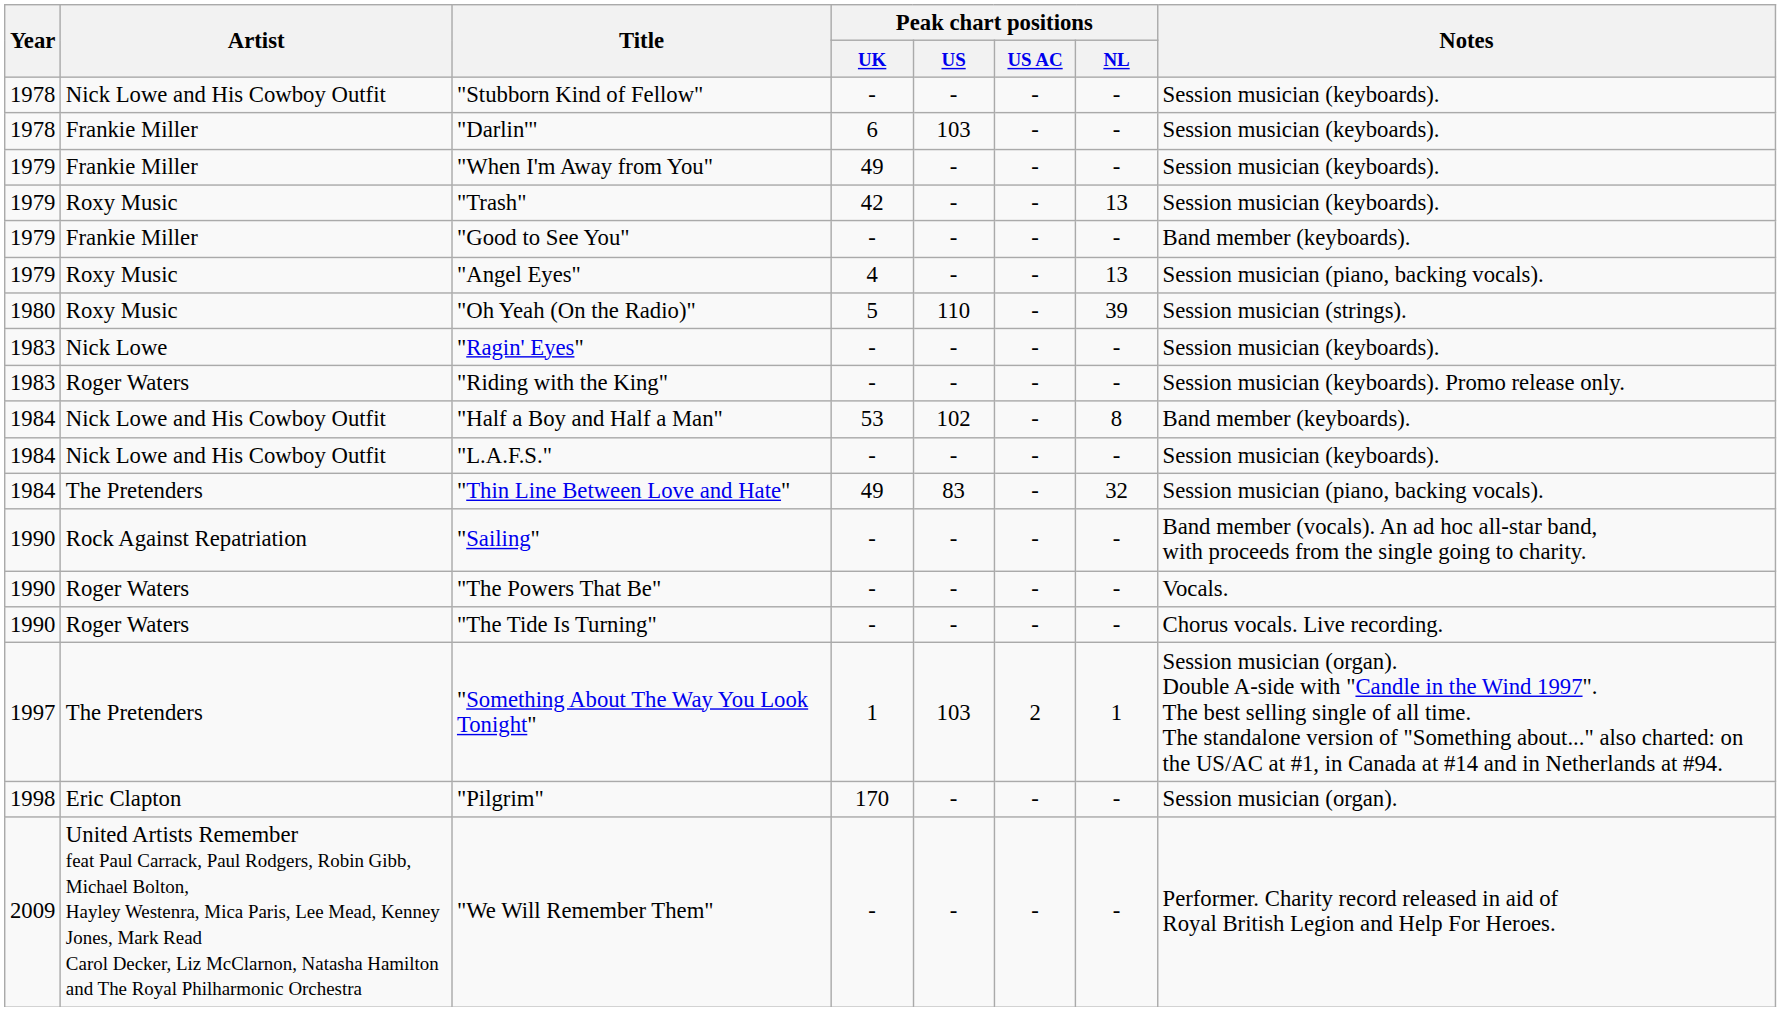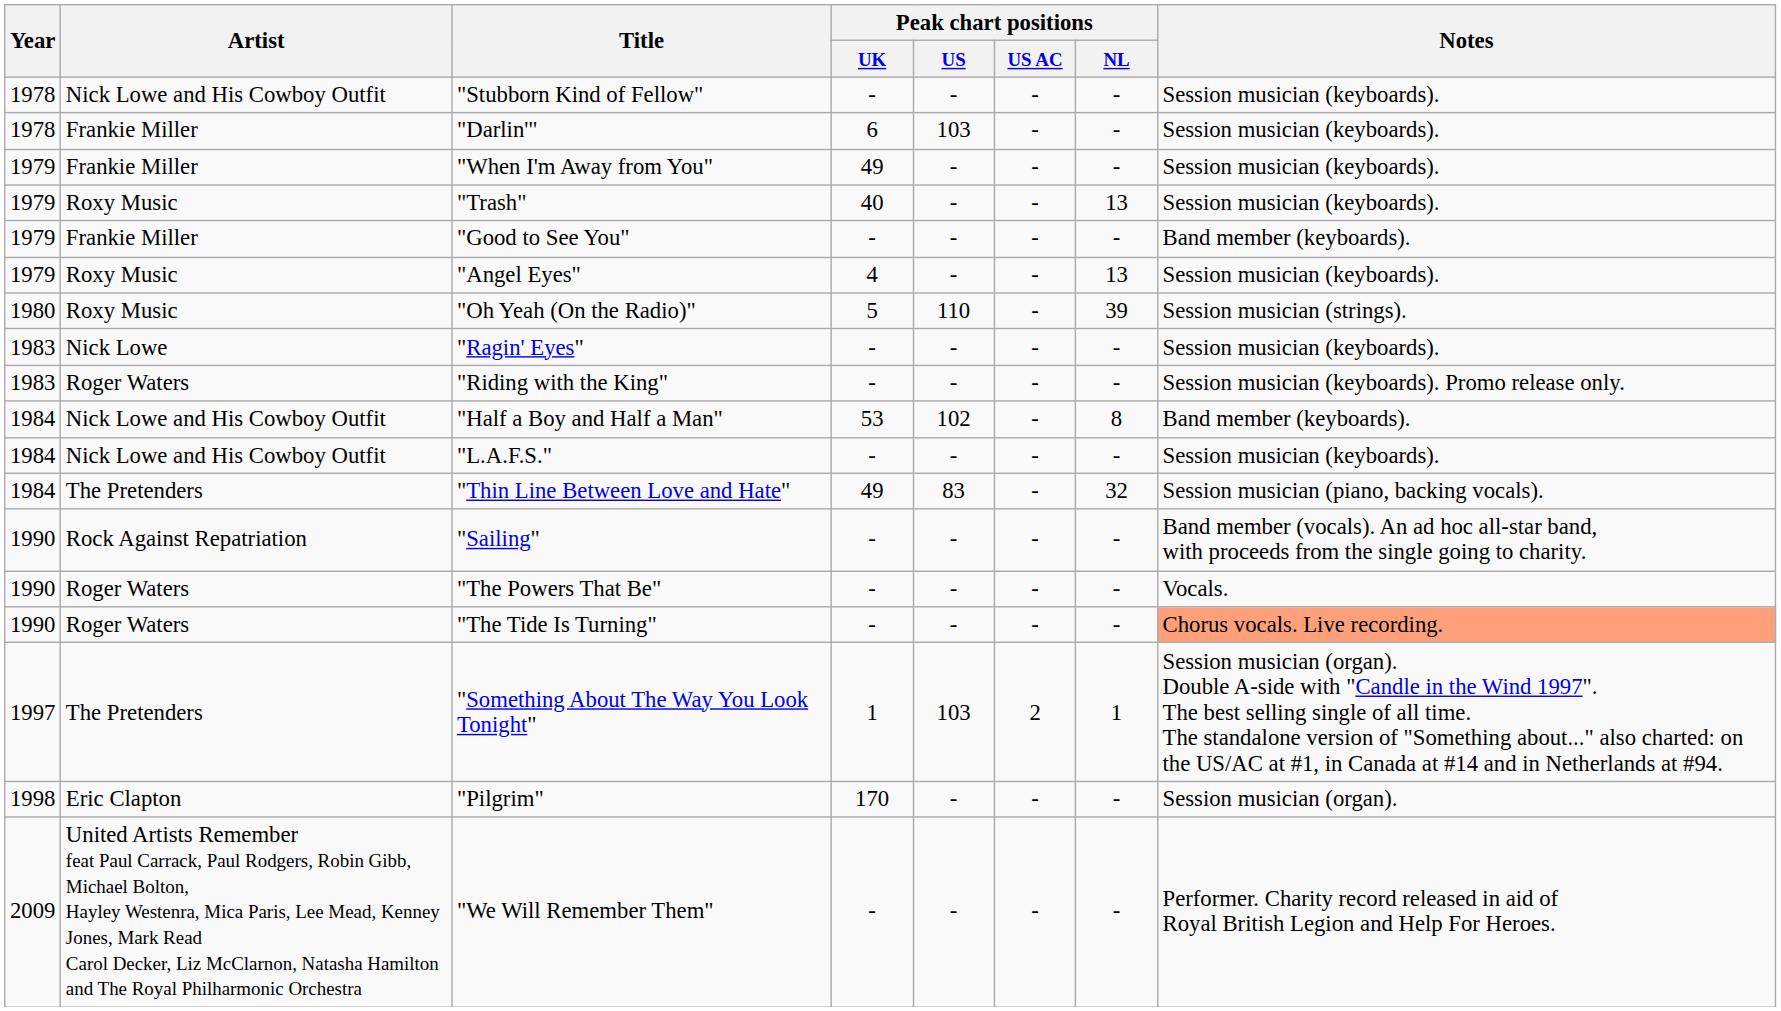"Trash" | Peak chart positions / UK: 42 -> 40
"Angel Eyes" | Notes: Session musician (piano, backing vocals). -> Session musician (keyboards).
"The Tide Is Turning" | Notes: no background -> lightsalmon background
